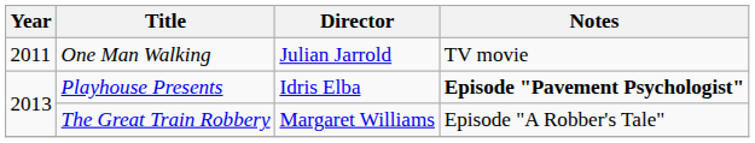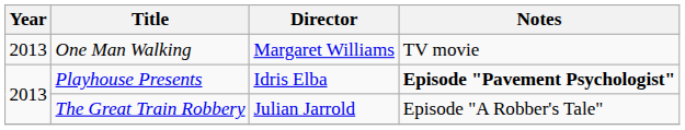One Man Walking | Year: 2011 -> 2013
One Man Walking | Director: Julian Jarrold -> Margaret Williams
The Great Train Robbery | Director: Margaret Williams -> Julian Jarrold
